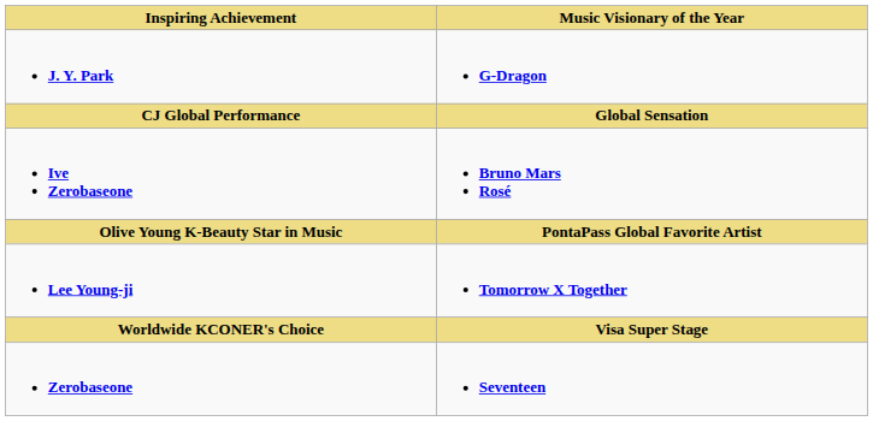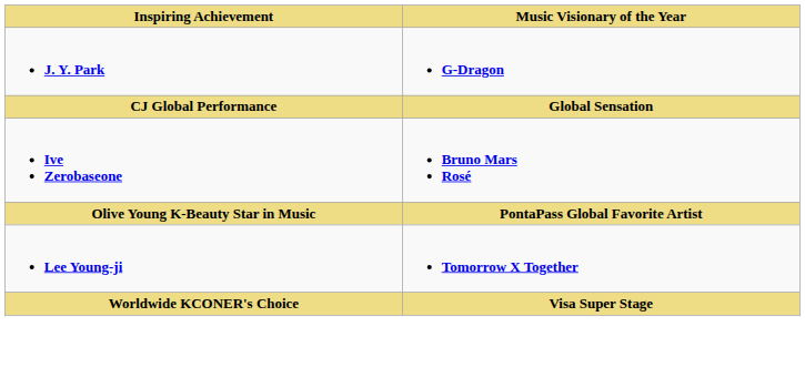- row: Zerobaseone | Seventeen
